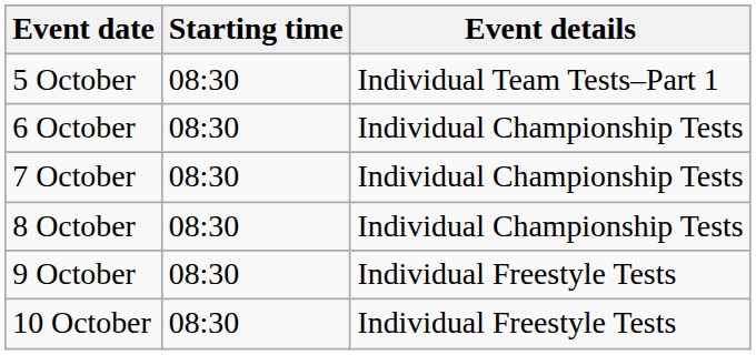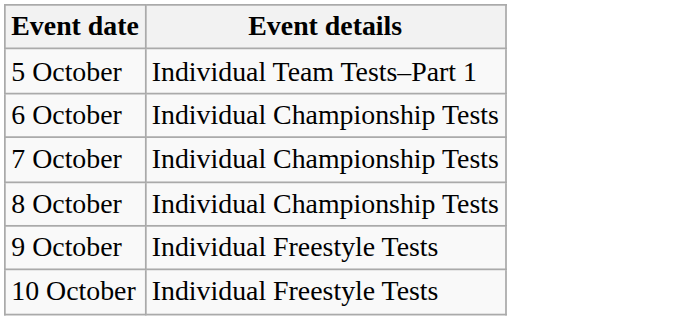- column: Starting time | 08:30 | 08:30 | 08:30 | 08:30 | 08:30 | 08:30
